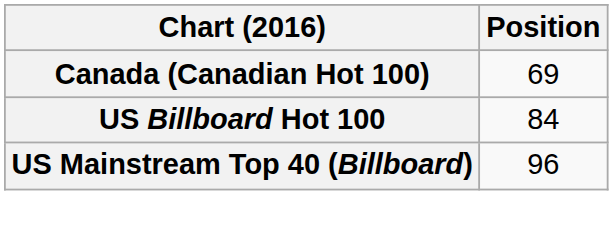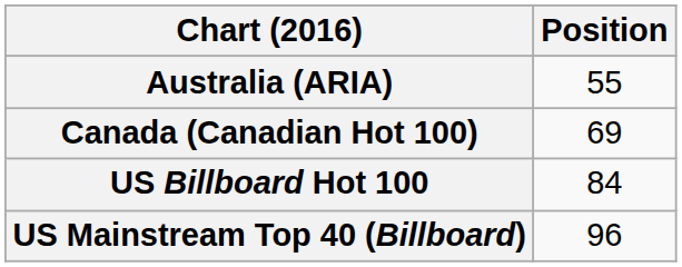+ row: Australia (ARIA) | 55
